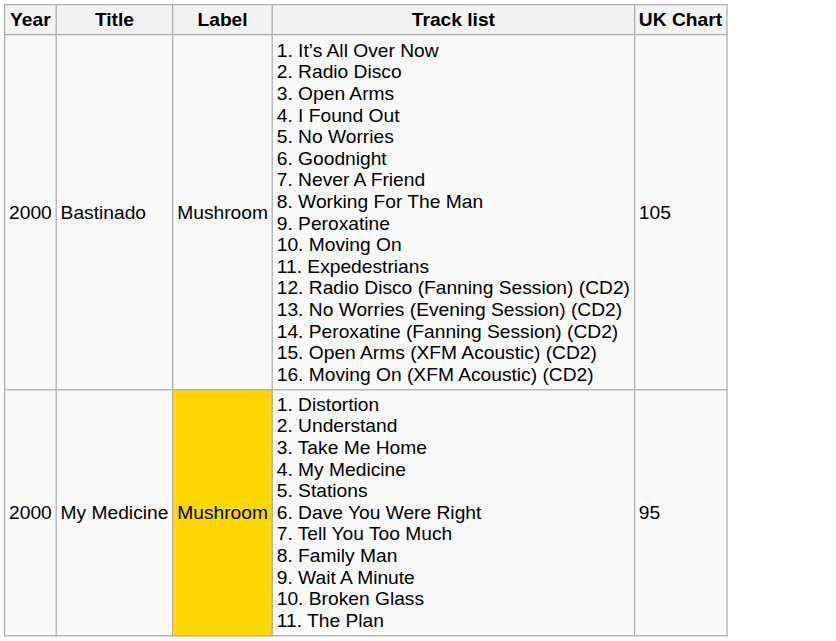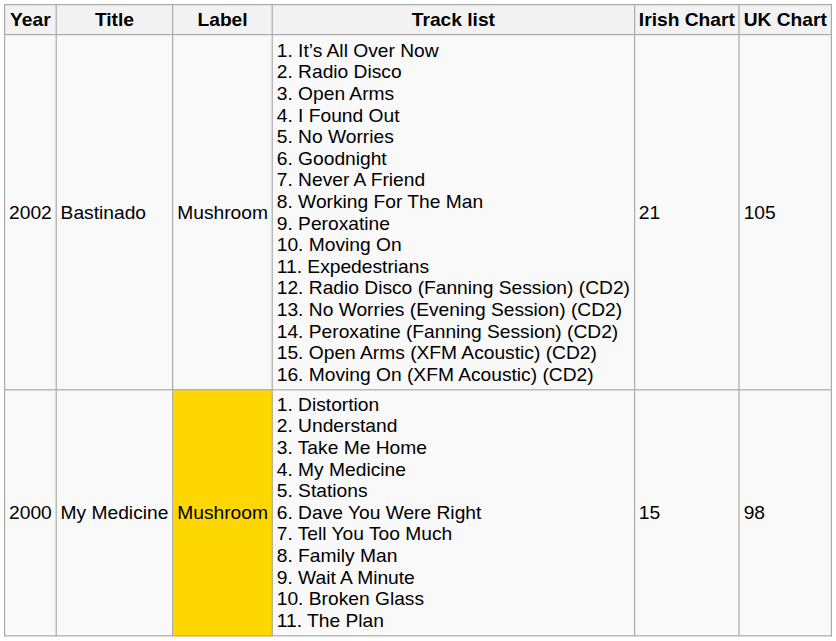+ column: Irish Chart | 21 | 15
Bastinado | Year: 2000 -> 2002
My Medicine | UK Chart: 95 -> 98
